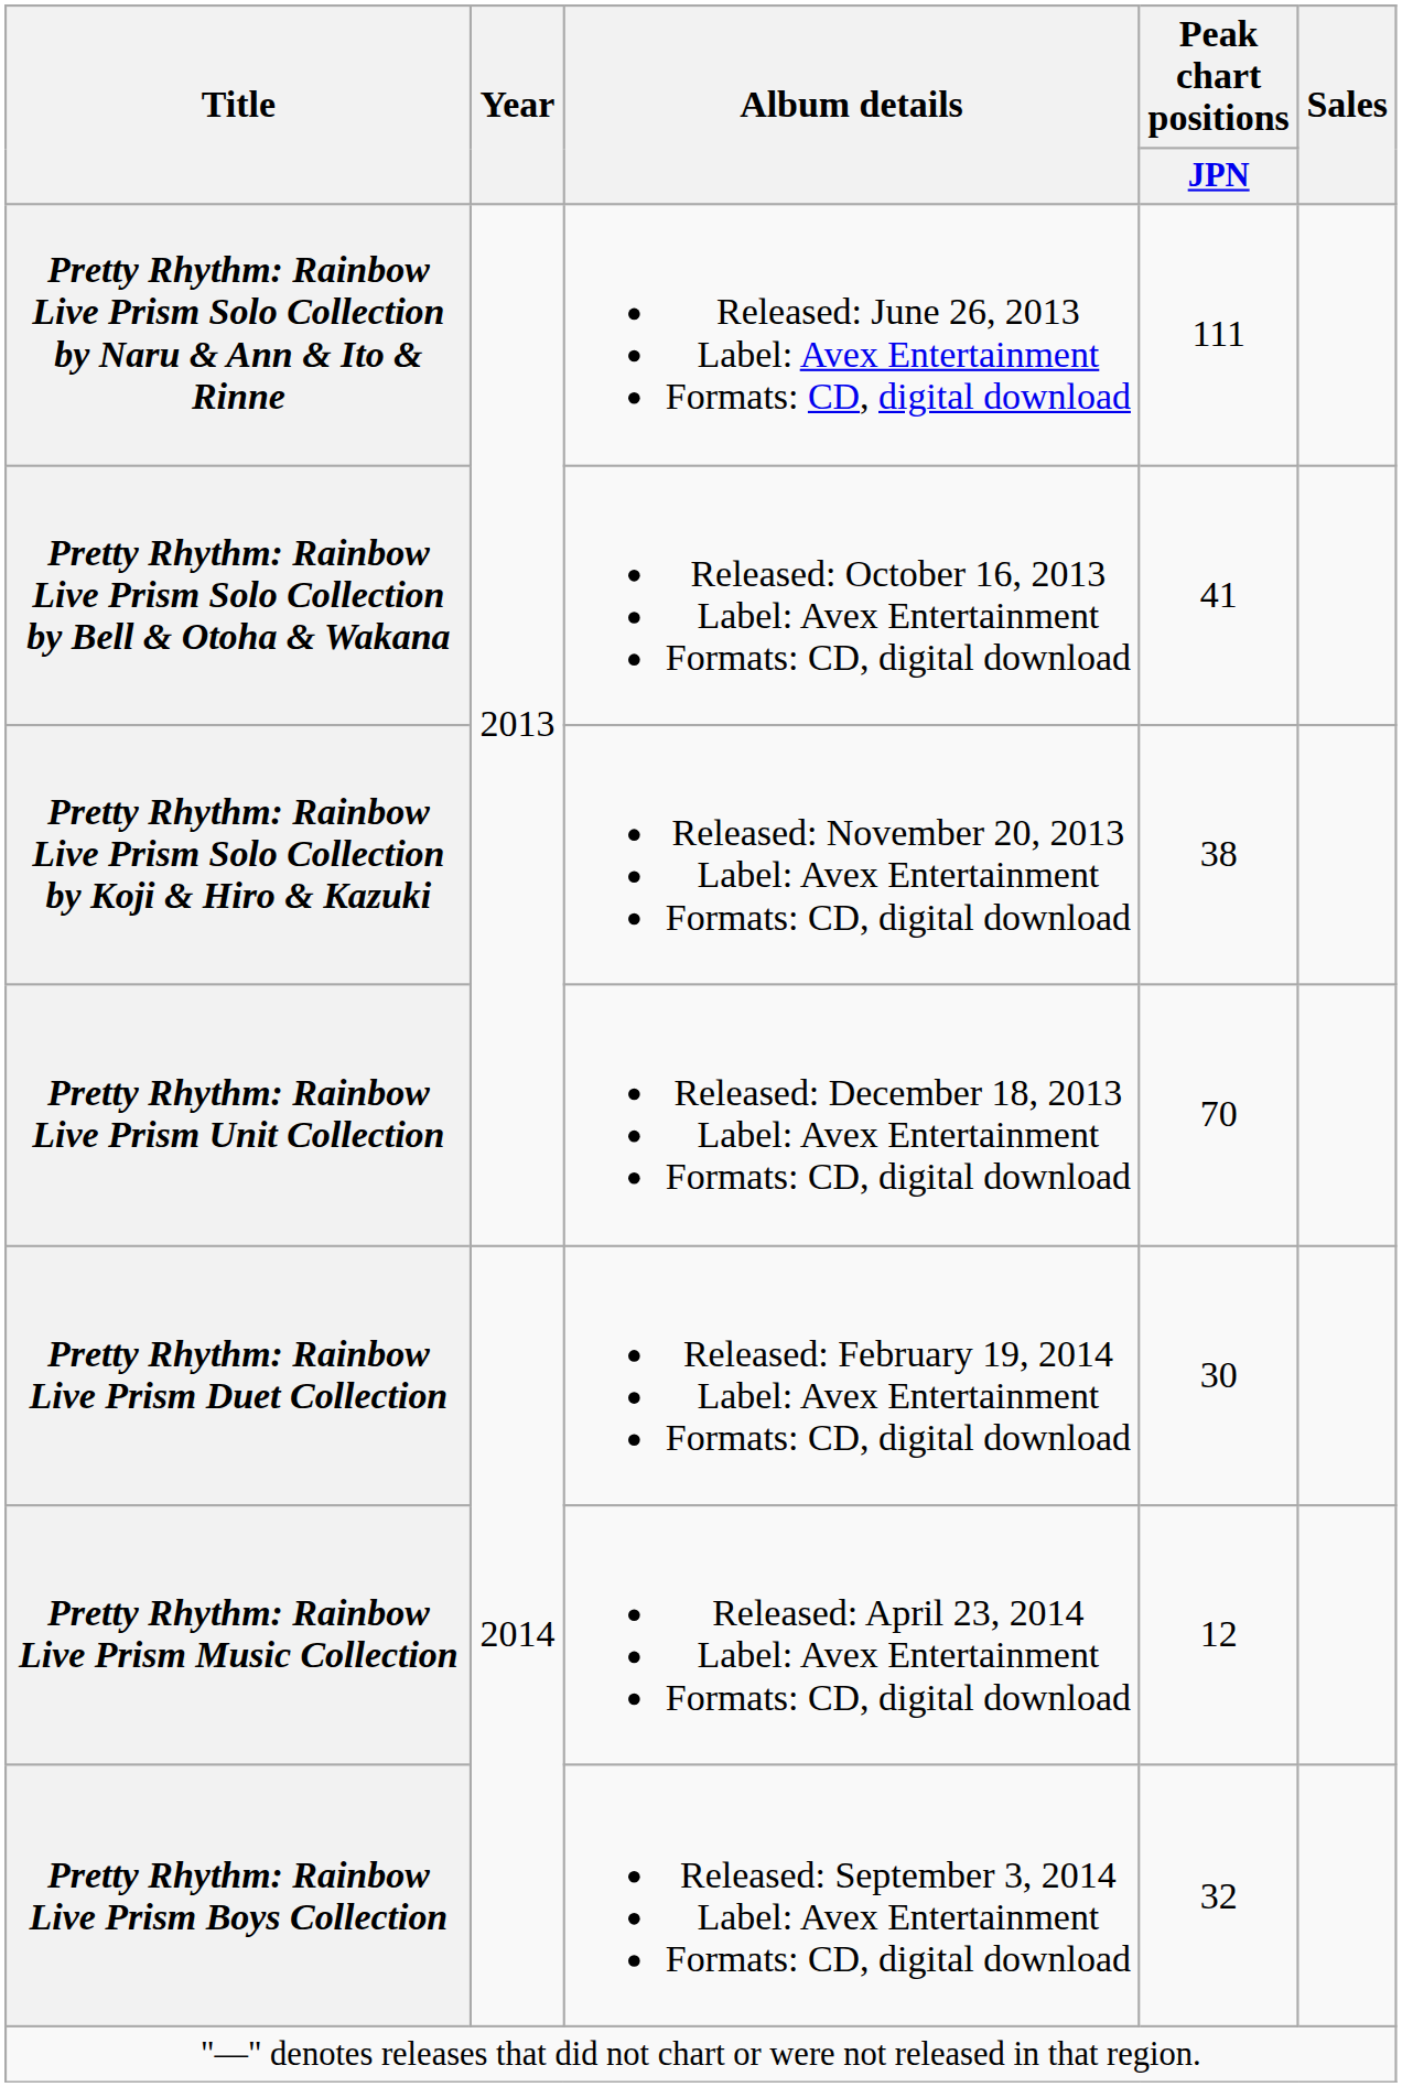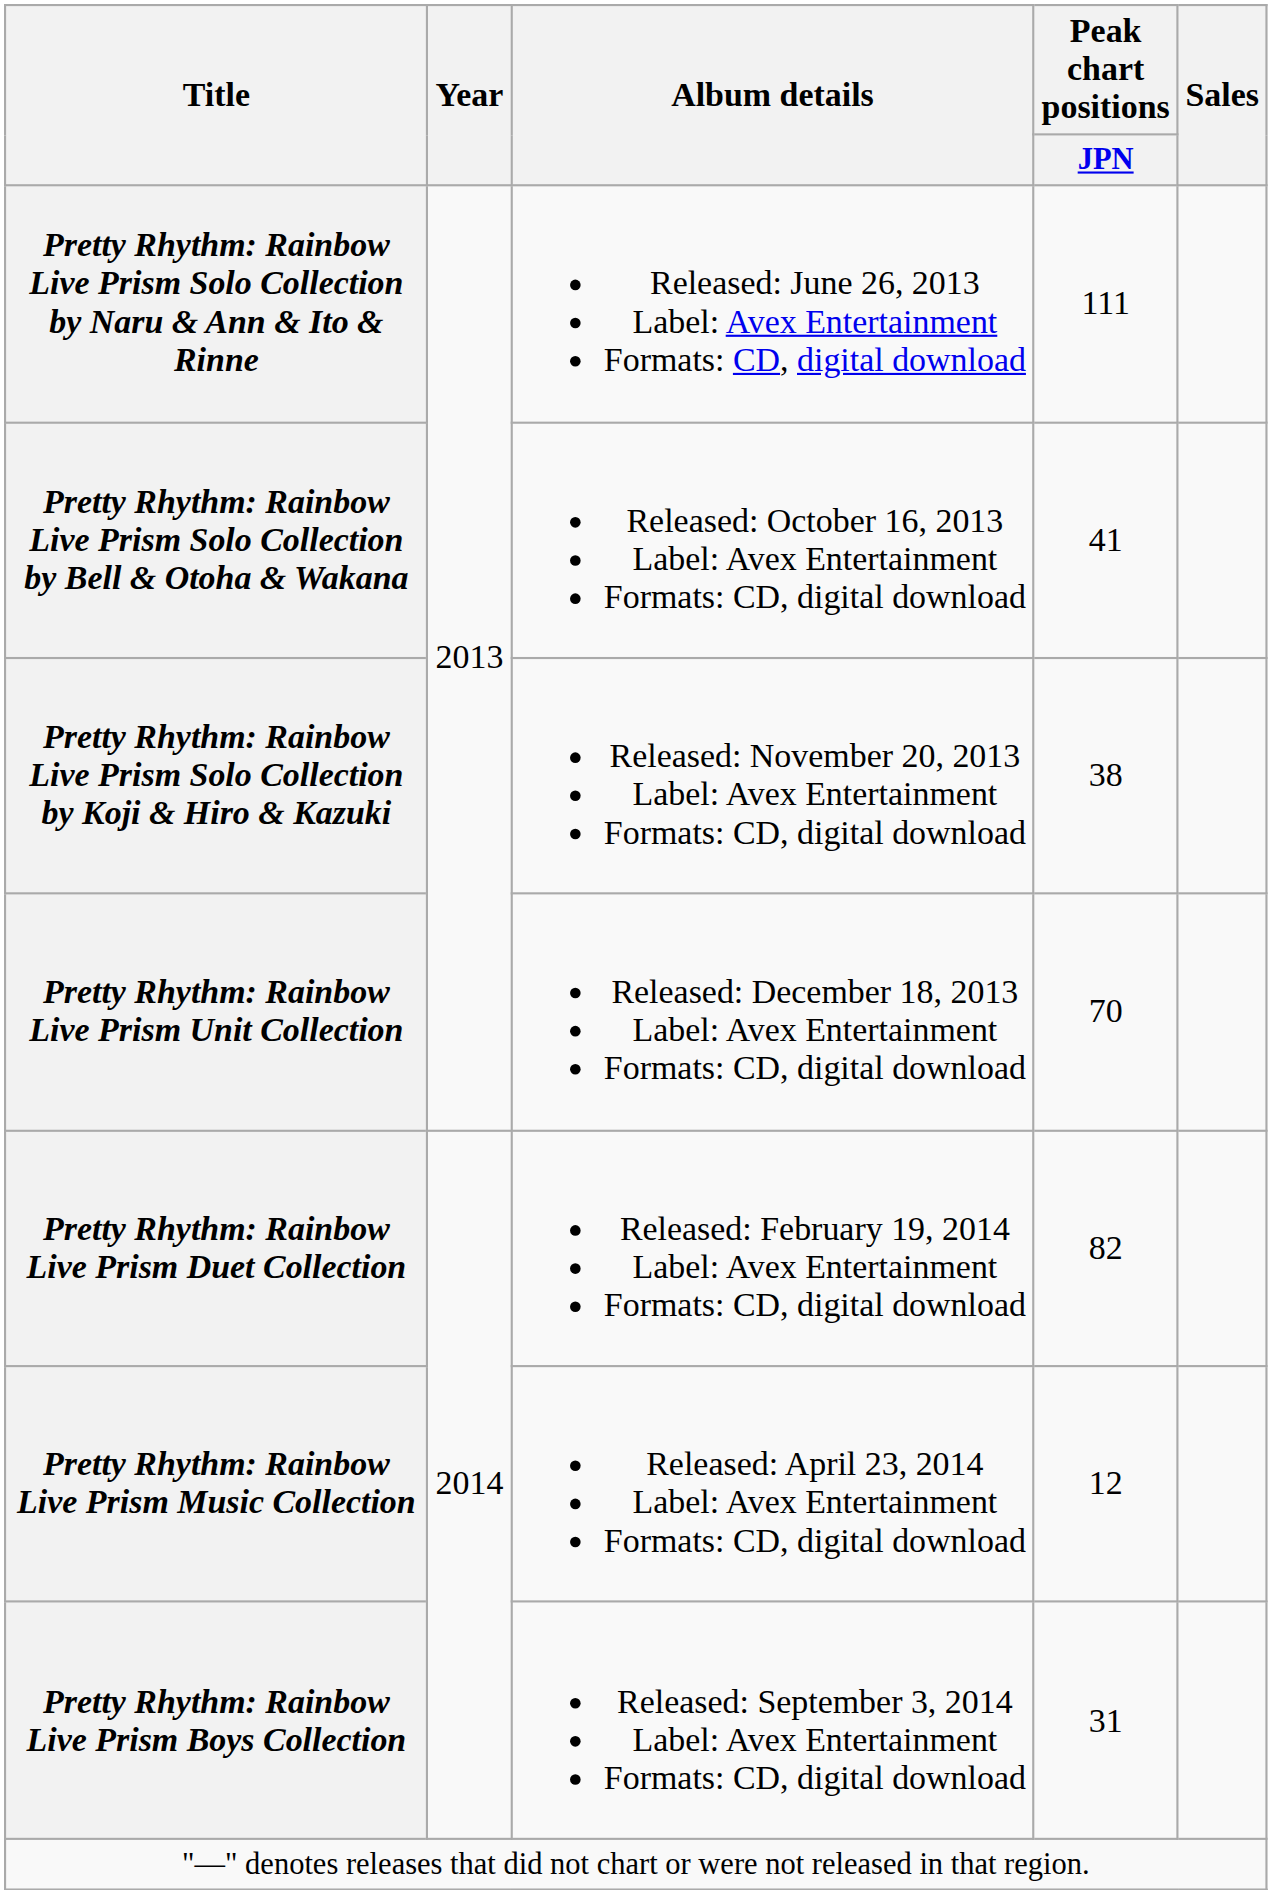Pretty Rhythm: Rainbow Live Prism Duet Collection | Peak chart positions / JPN: 30 -> 82
Pretty Rhythm: Rainbow Live Prism Boys Collection | Peak chart positions / JPN: 32 -> 31
